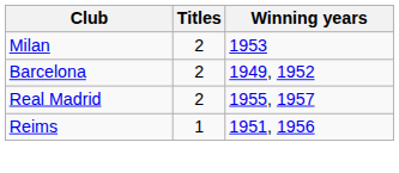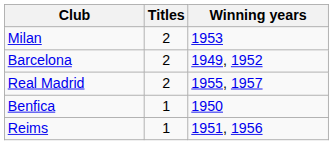+ row: Benfica | 1 | 1950
